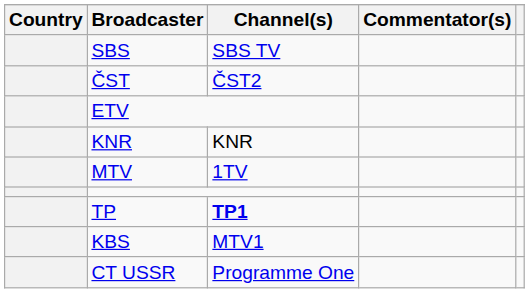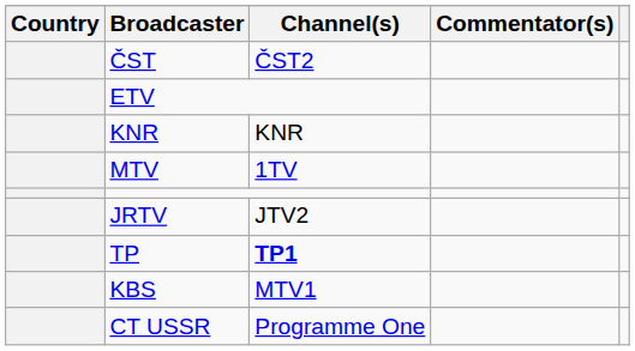- row: SBS | SBS TV
+ row: JRTV | JTV2
